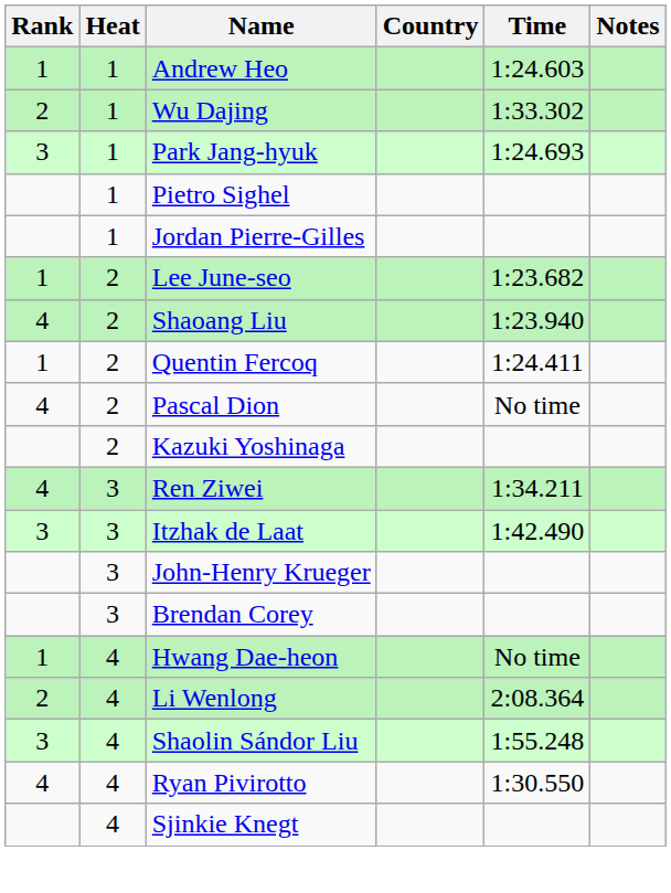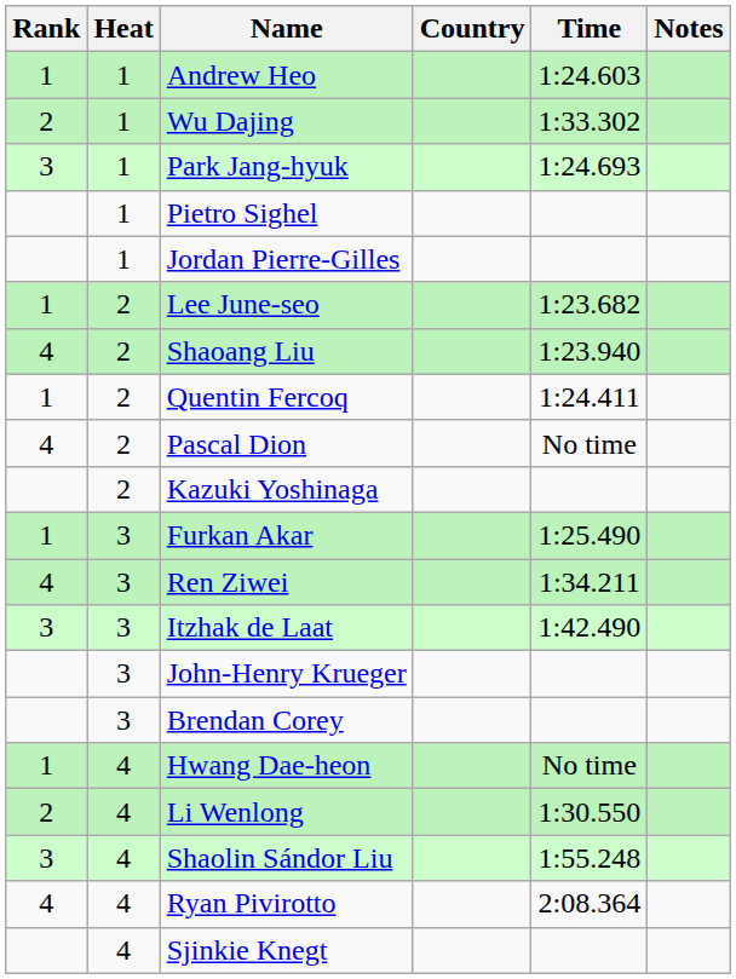+ row: 1 | 3 | Furkan Akar | 1:25.490
Li Wenlong | Time: 2:08.364 -> 1:30.550
Ryan Pivirotto | Time: 1:30.550 -> 2:08.364
